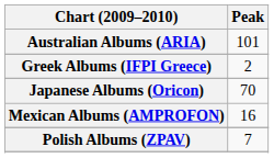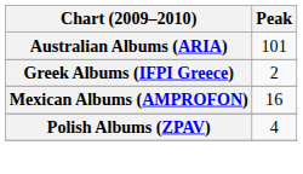- row: Japanese Albums (Oricon) | 70
Polish Albums (ZPAV) | Peak: 7 -> 4
